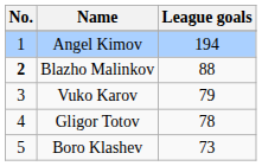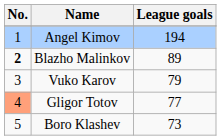Blazho Malinkov | League goals: 88 -> 89
Gligor Totov | No.: no background -> lightsalmon background
Gligor Totov | League goals: 78 -> 77
